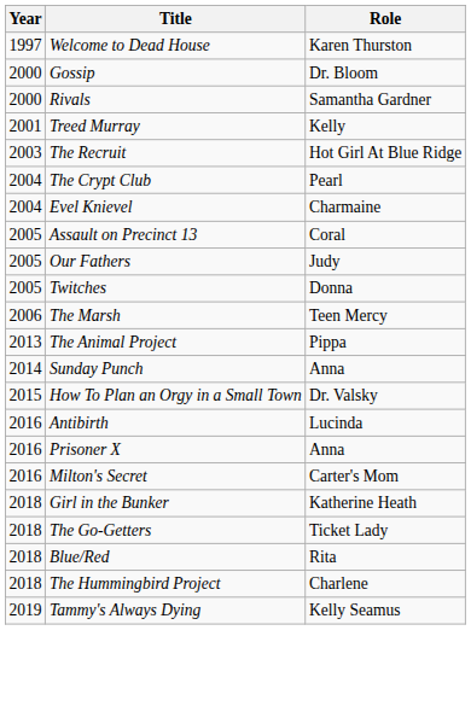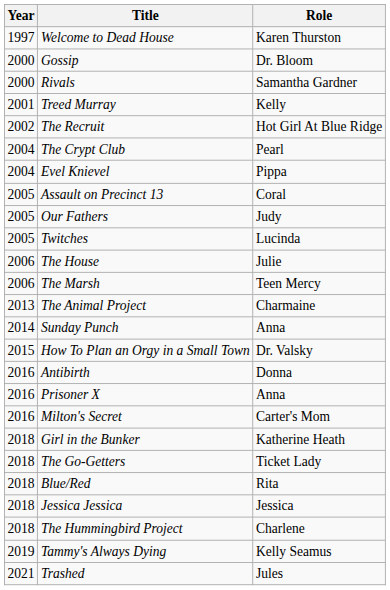The Recruit | Year: 2003 -> 2002
Evel Knievel | Role: Charmaine -> Pippa
Twitches | Role: Donna -> Lucinda
+ row: 2006 | The House | Julie
The Animal Project | Role: Pippa -> Charmaine
Antibirth | Role: Lucinda -> Donna
+ row: 2018 | Jessica Jessica | Jessica
+ row: 2021 | Trashed | Jules
